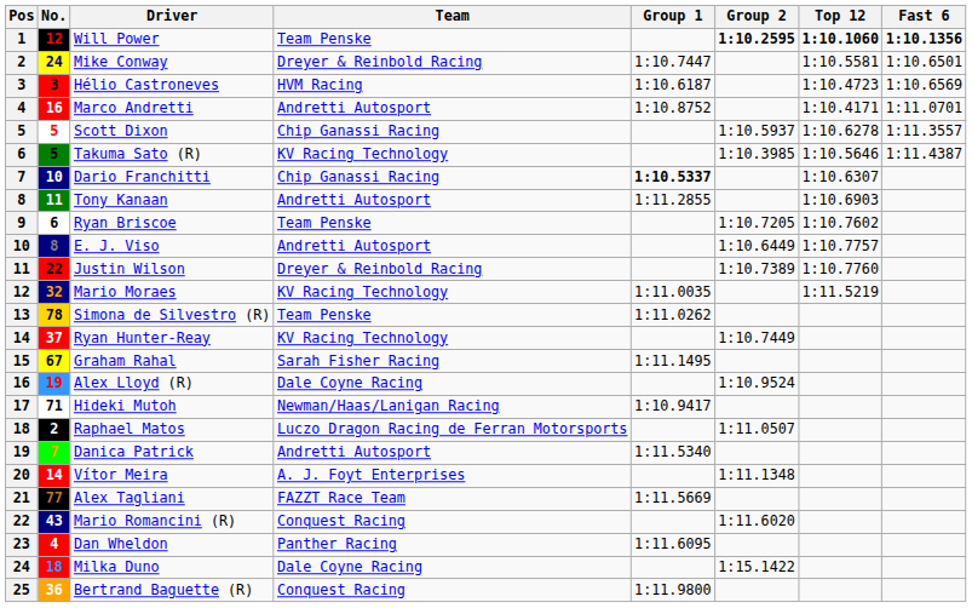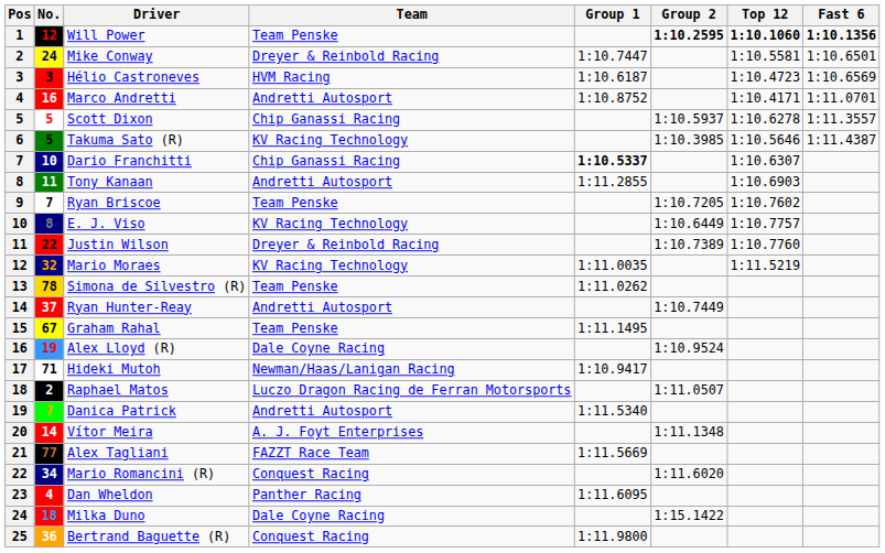Ryan Briscoe | No.: 6 -> 7
E. J. Viso | Team: Andretti Autosport -> KV Racing Technology
Ryan Hunter-Reay | Team: KV Racing Technology -> Andretti Autosport
Graham Rahal | Team: Sarah Fisher Racing -> Team Penske
Mario Romancini (R) | No.: 43 -> 34
